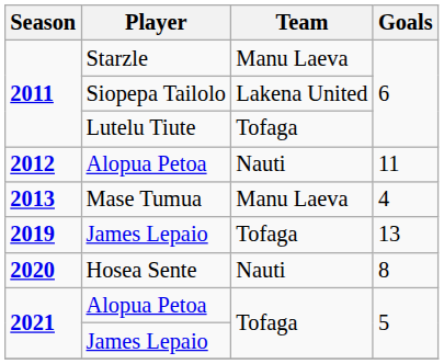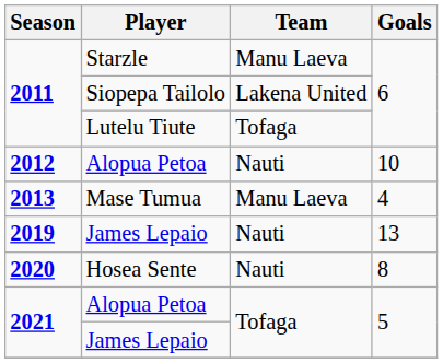2012 / Alopua Petoa | Goals: 11 -> 10
2019 / James Lepaio | Team: Tofaga -> Nauti
